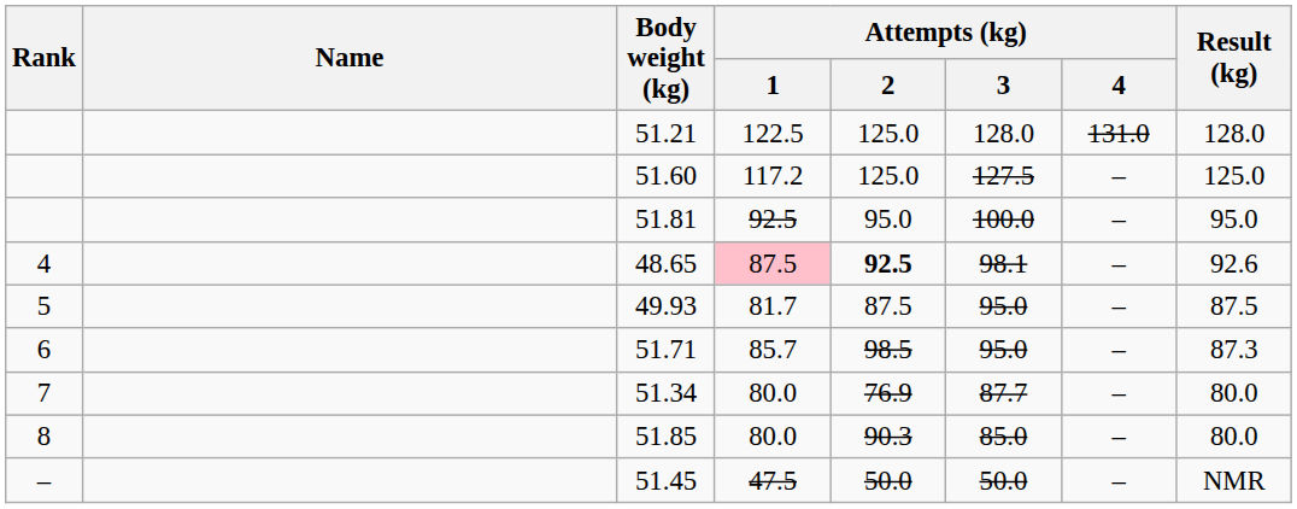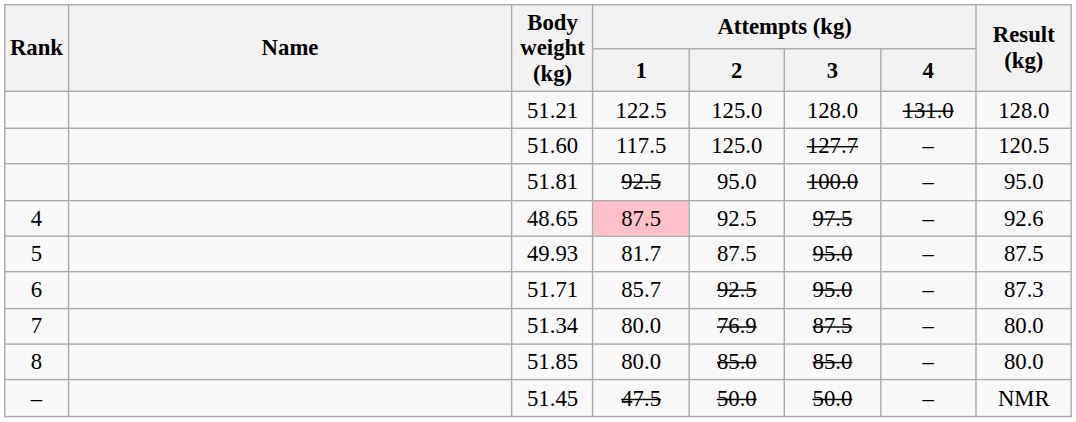51.60 | Attempts (kg) / 1: 117.2 -> 117.5
51.60 | Attempts (kg) / 3: 127.5 -> 127.7
51.60 | Result (kg): 125.0 -> 120.5
48.65 | Attempts (kg) / 2: bold -> normal
48.65 | Attempts (kg) / 3: 98.1 -> 97.5
51.71 | Attempts (kg) / 2: 98.5 -> 92.5
51.34 | Attempts (kg) / 3: 87.7 -> 87.5
51.85 | Attempts (kg) / 2: 90.3 -> 85.0
